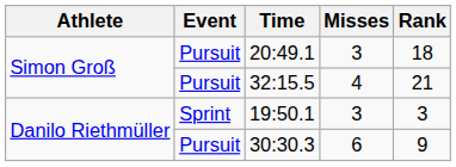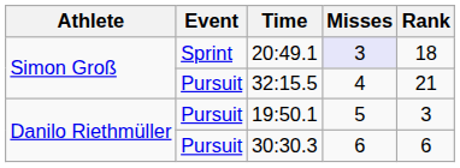20:49.1 | Event: Pursuit -> Sprint
20:49.1 | Misses: no background -> lavender background
19:50.1 | Event: Sprint -> Pursuit
19:50.1 | Misses: 3 -> 5
30:30.3 | Rank: 9 -> 6
